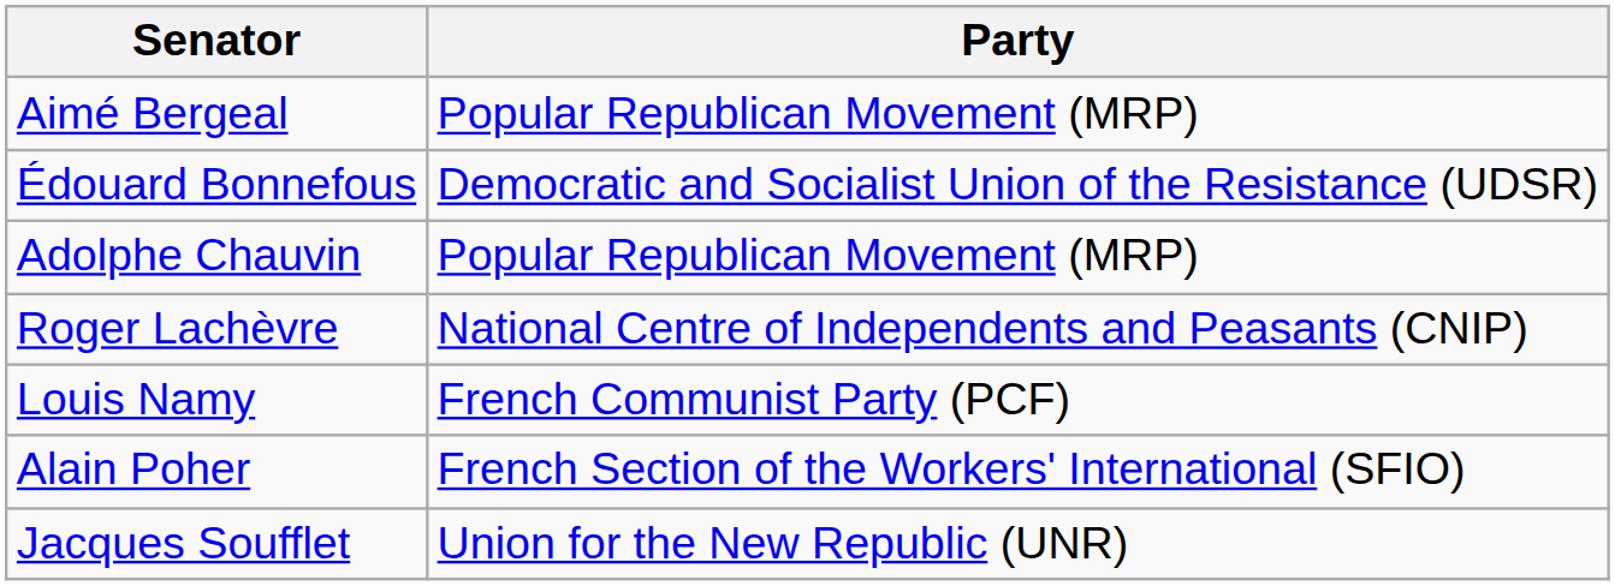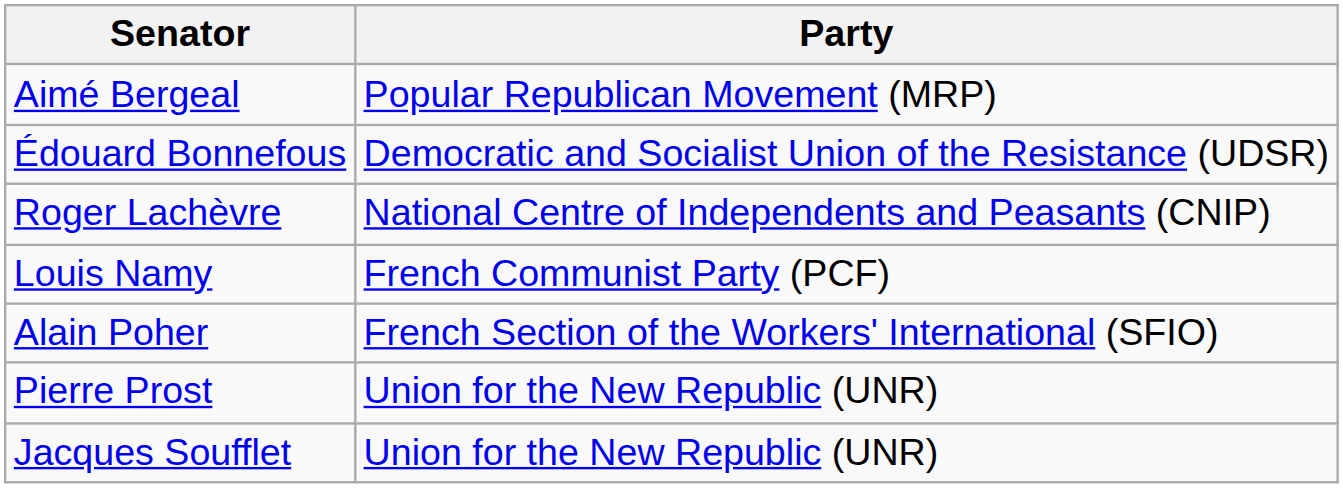- row: Adolphe Chauvin | Popular Republican Movement (MRP)
+ row: Pierre Prost | Union for the New Republic (UNR)
